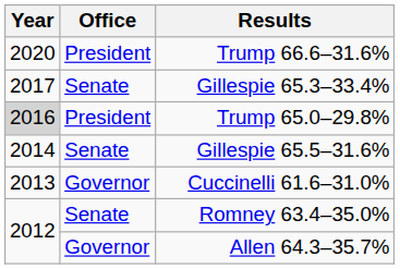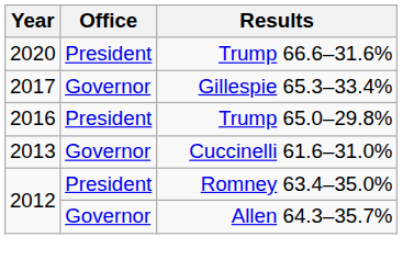Gillespie 65.3–33.4% | Office: Senate -> Governor
Trump 65.0–29.8% | Year: lightgrey background -> no background
- row: 2014 | Senate | Gillespie 65.5–31.6%
Romney 63.4–35.0% | Office: Senate -> President
